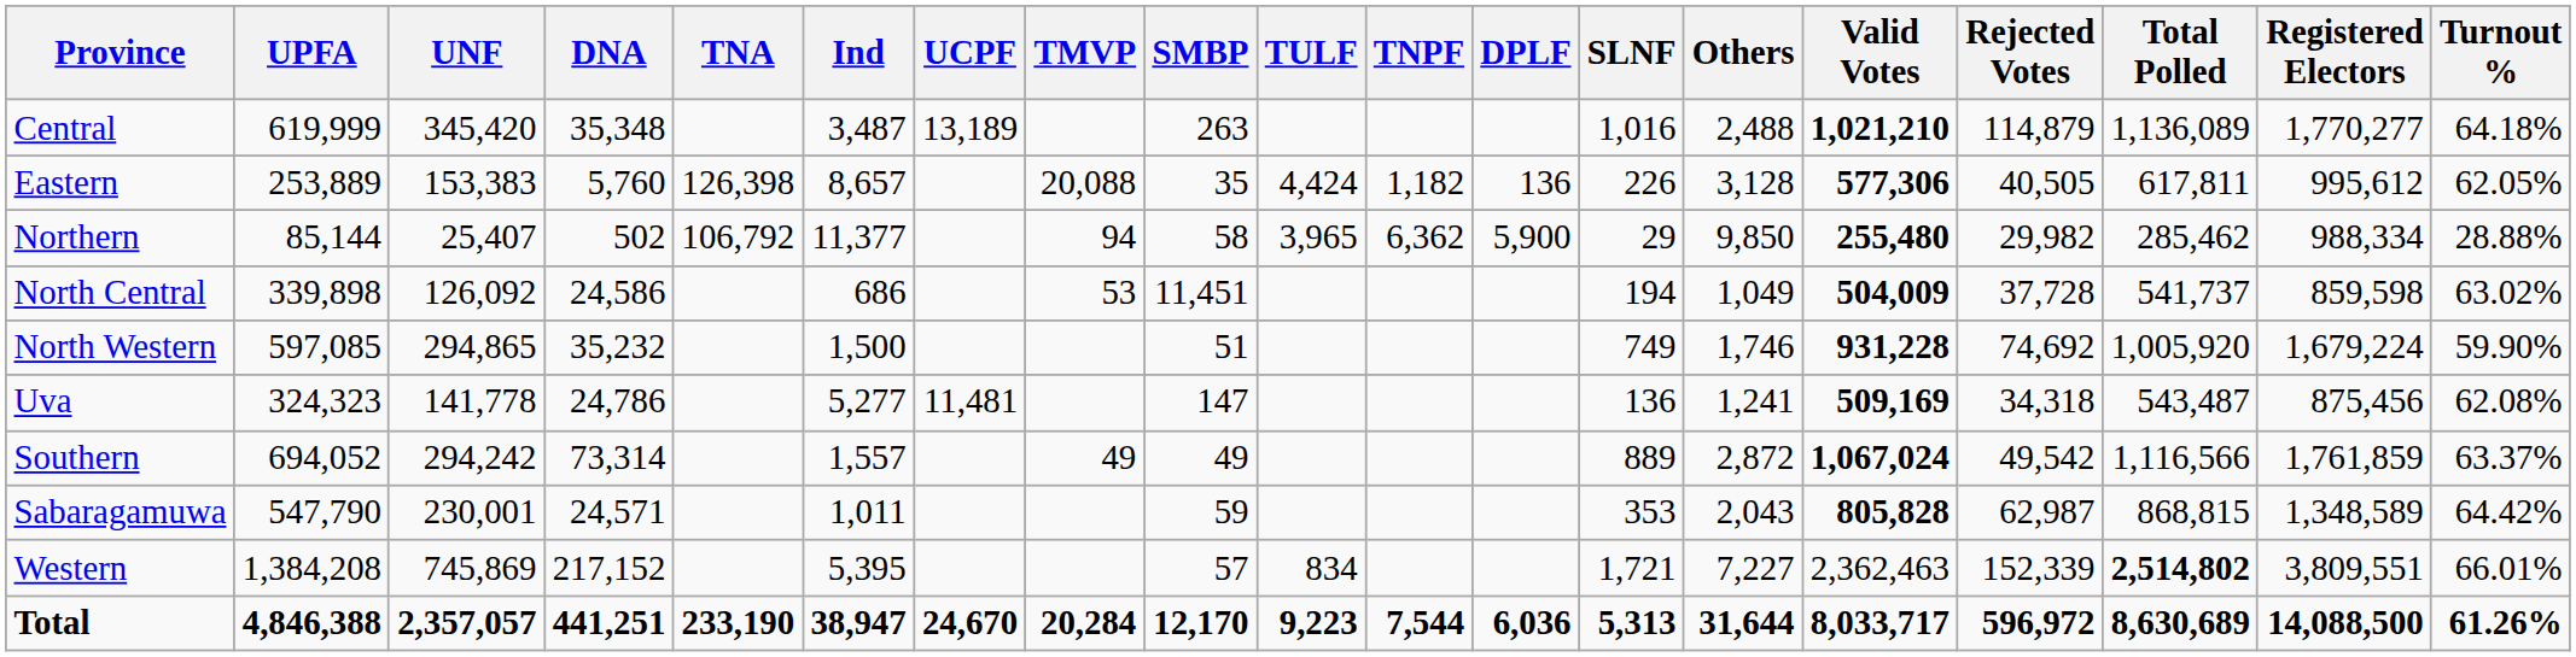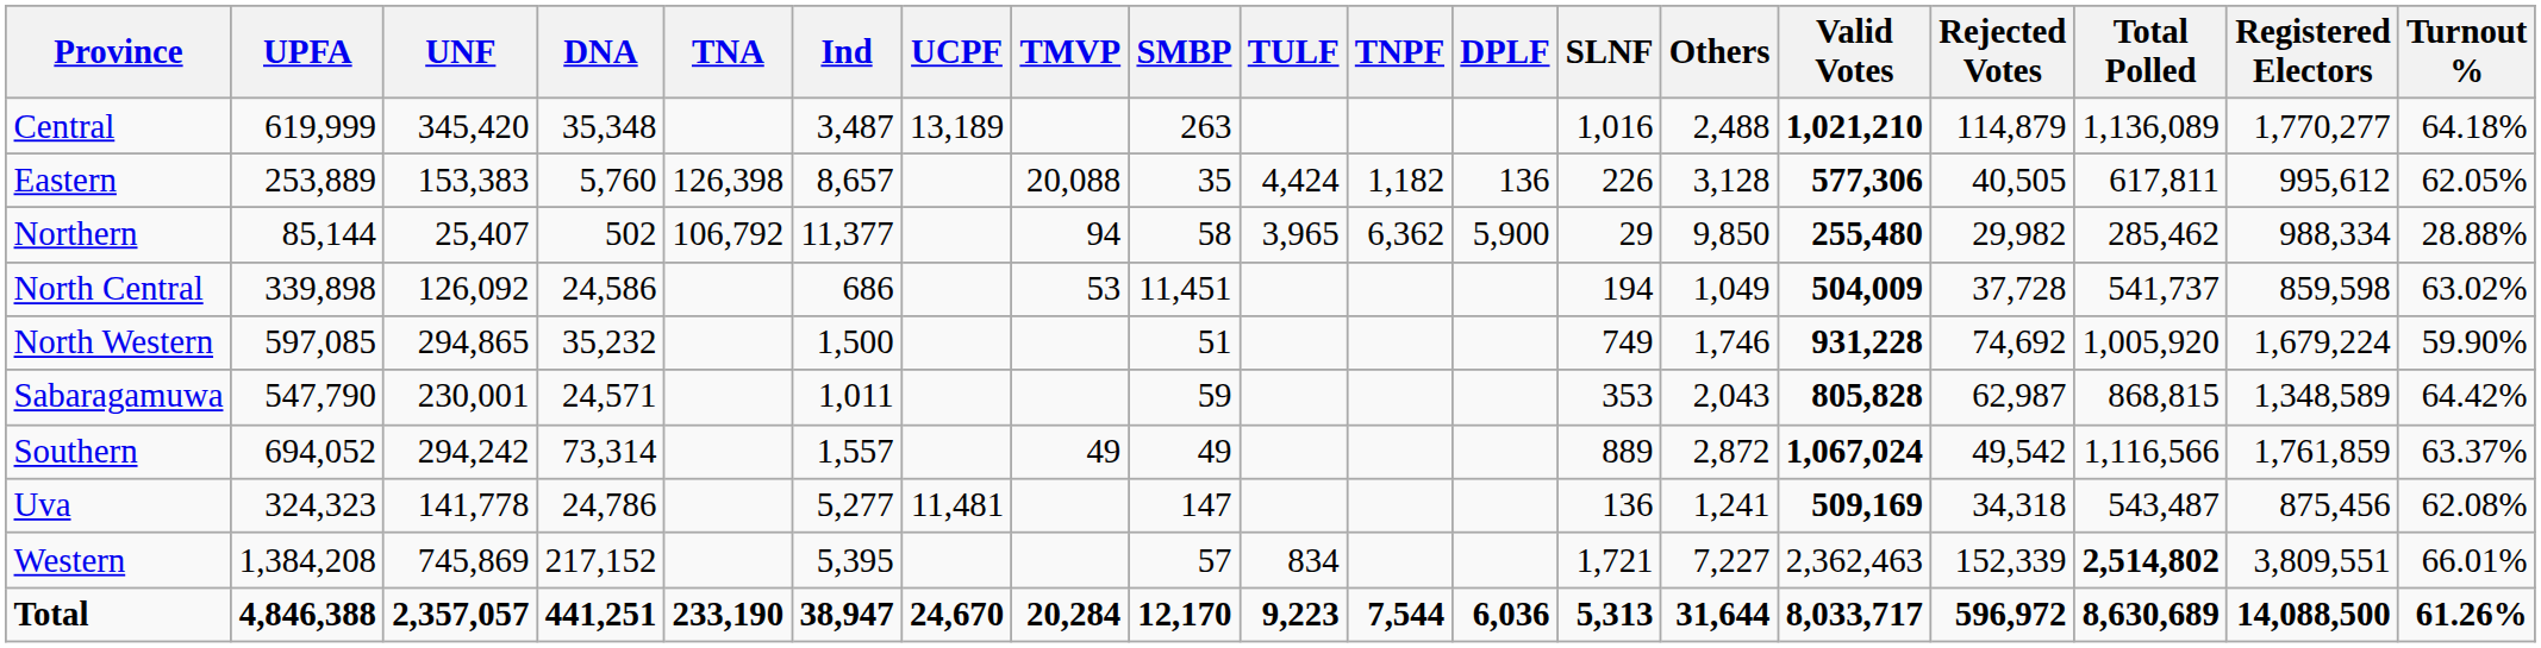rows swapped: Sabaragamuwa <-> Uva
